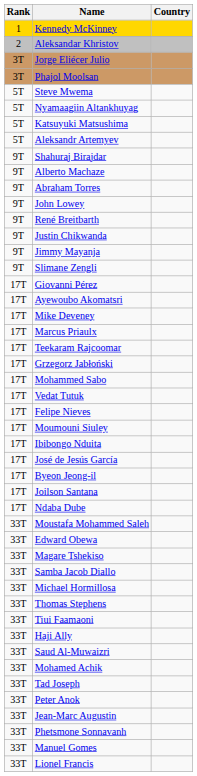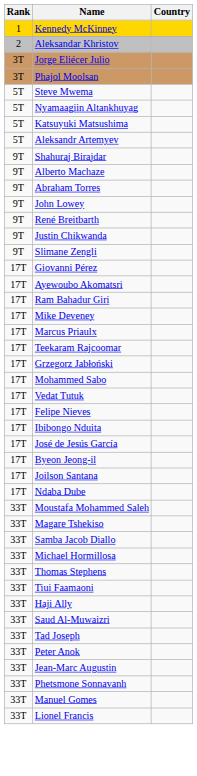- row: 9T | Jimmy Mayanja
+ row: 17T | Ram Bahadur Giri
- row: 17T | Moumouni Siuley
- row: 33T | Edward Obewa
- row: 33T | Mohamed Achik
